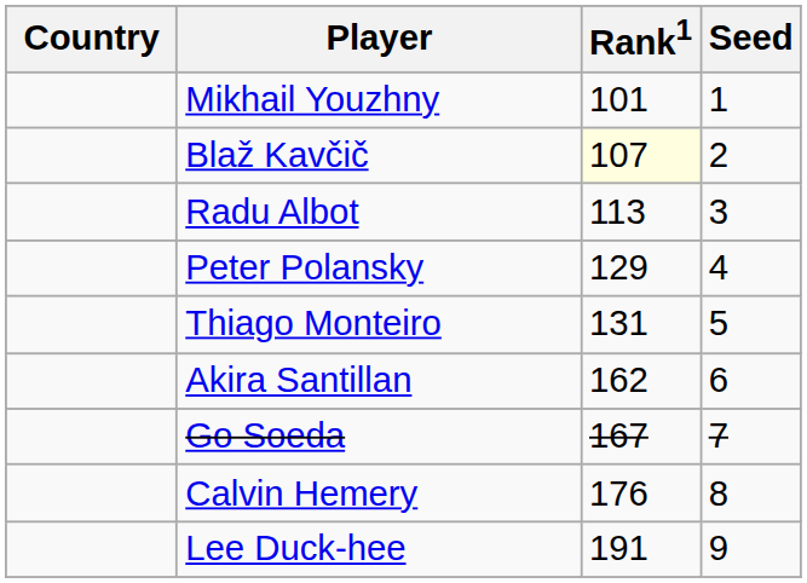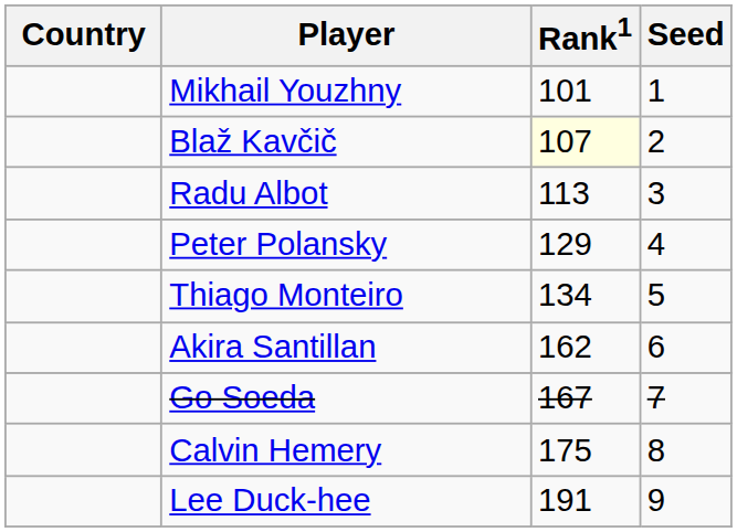Thiago Monteiro | Rank1: 131 -> 134
Calvin Hemery | Rank1: 176 -> 175
